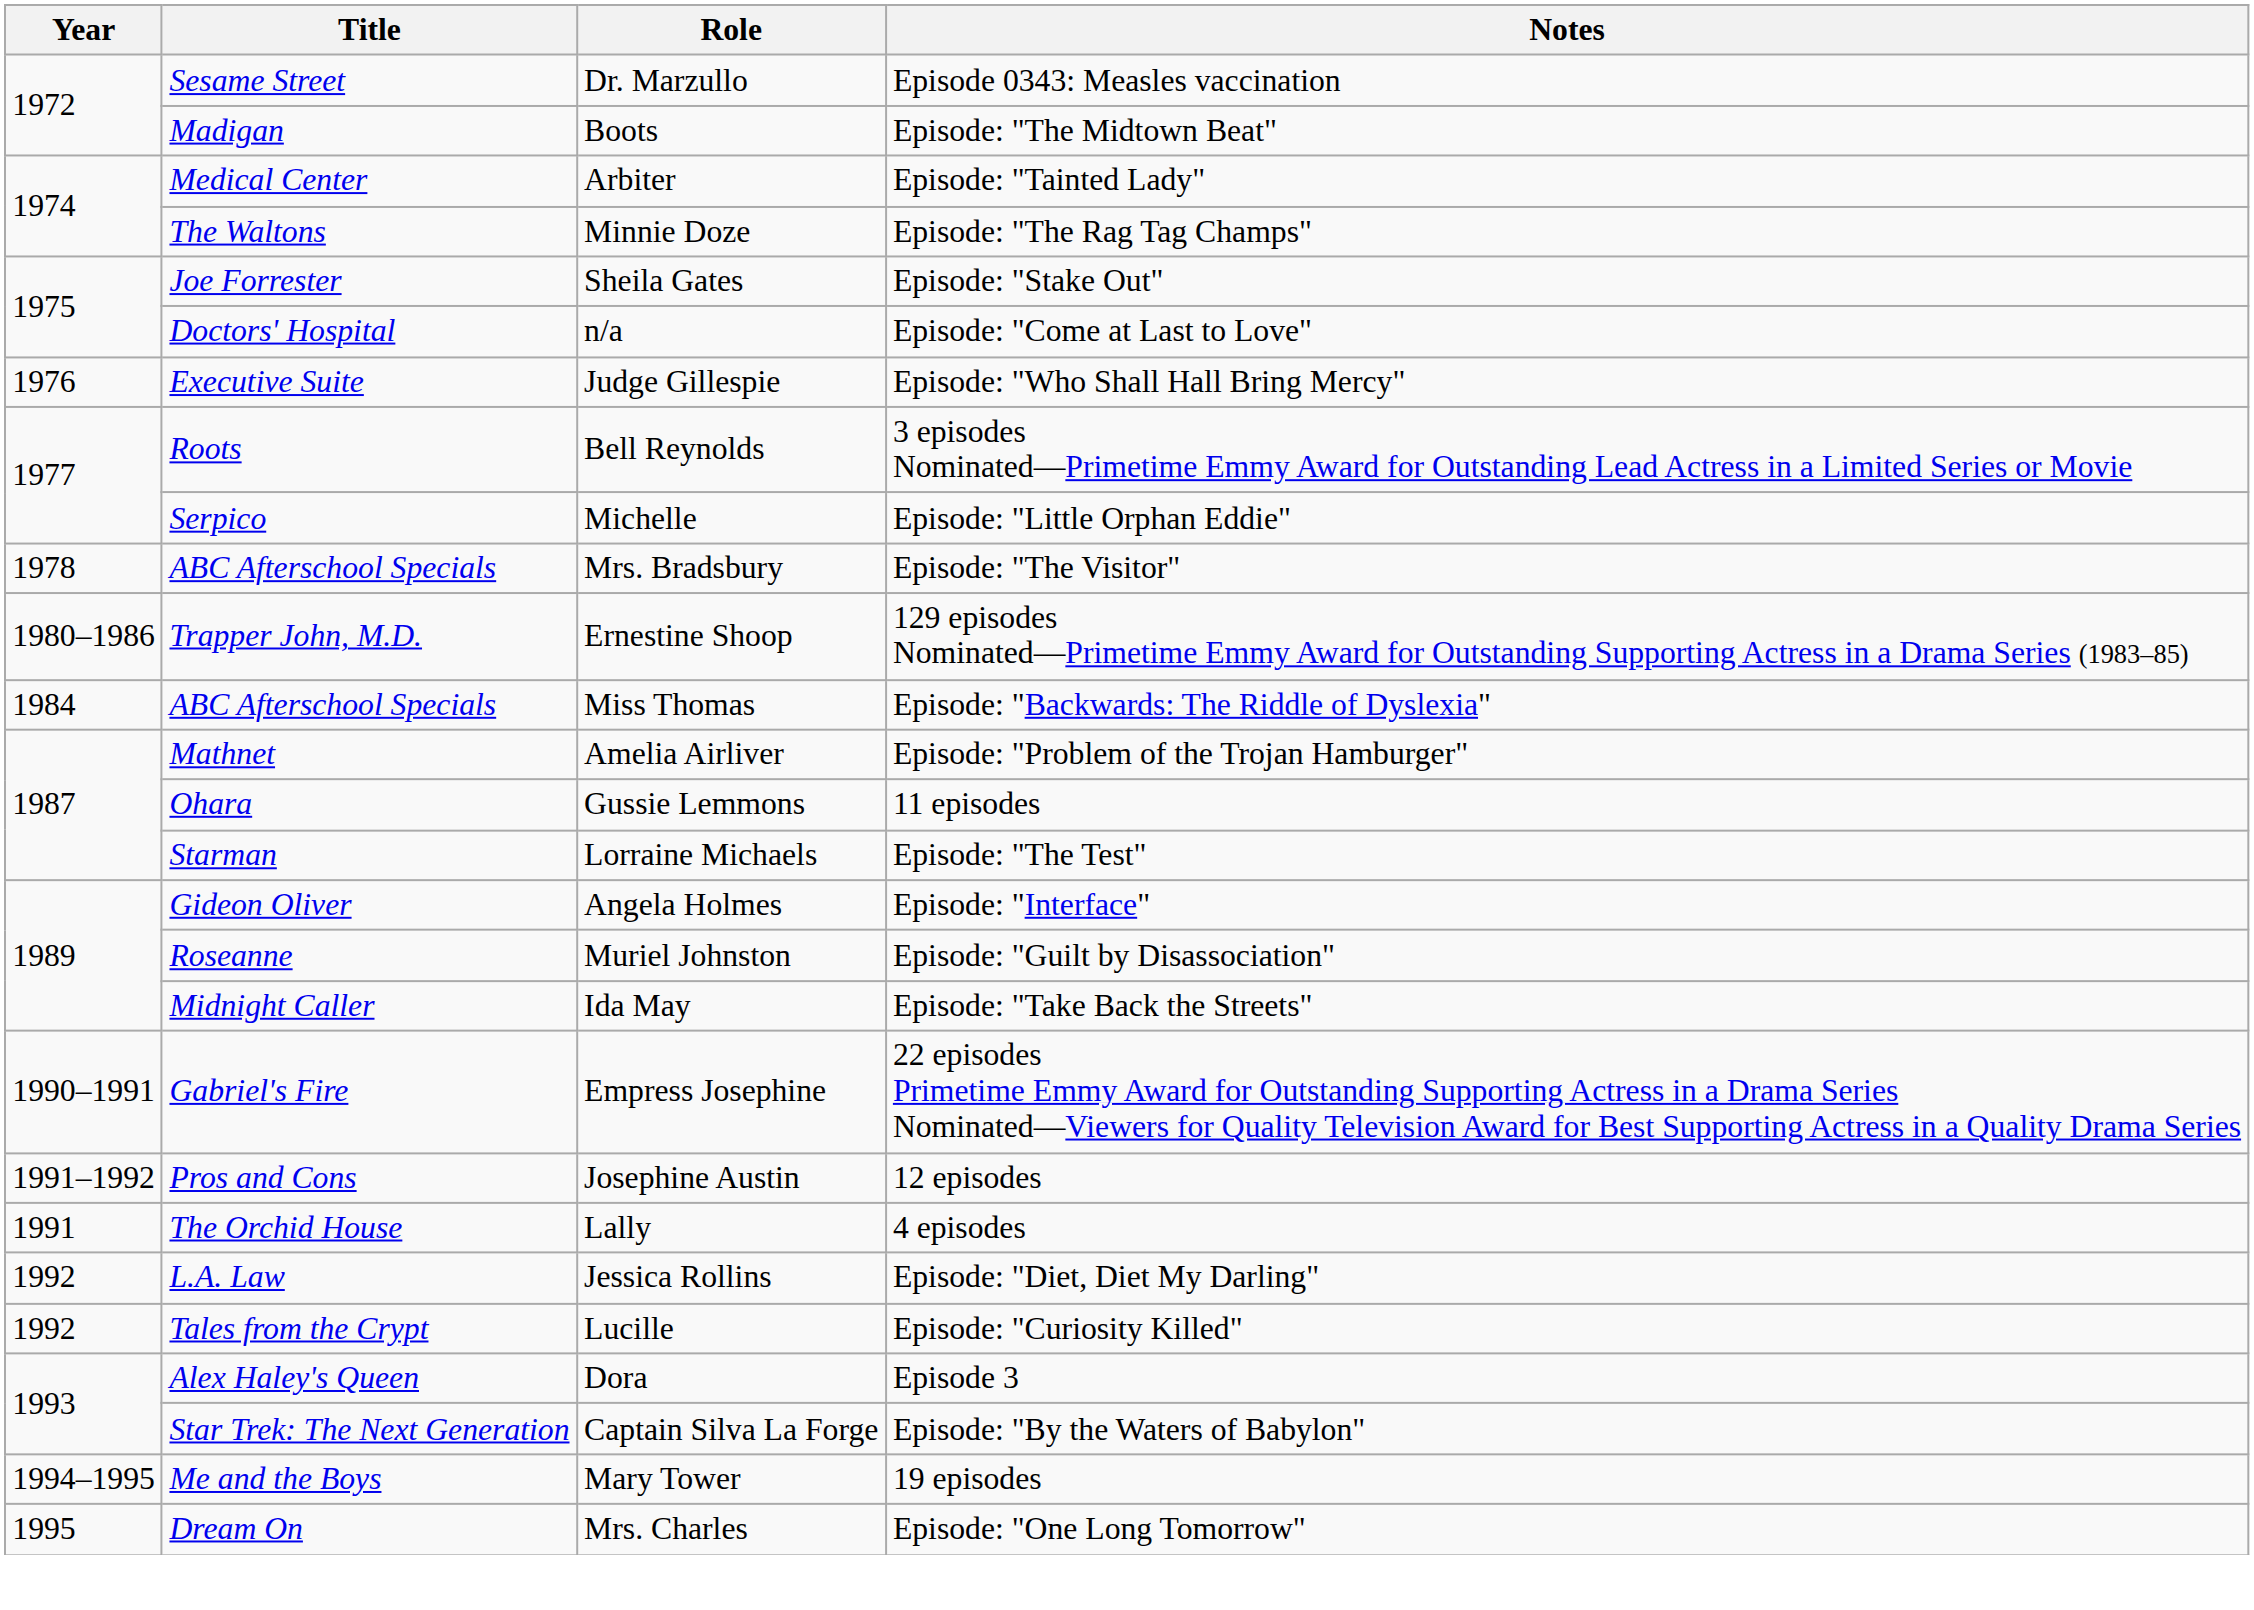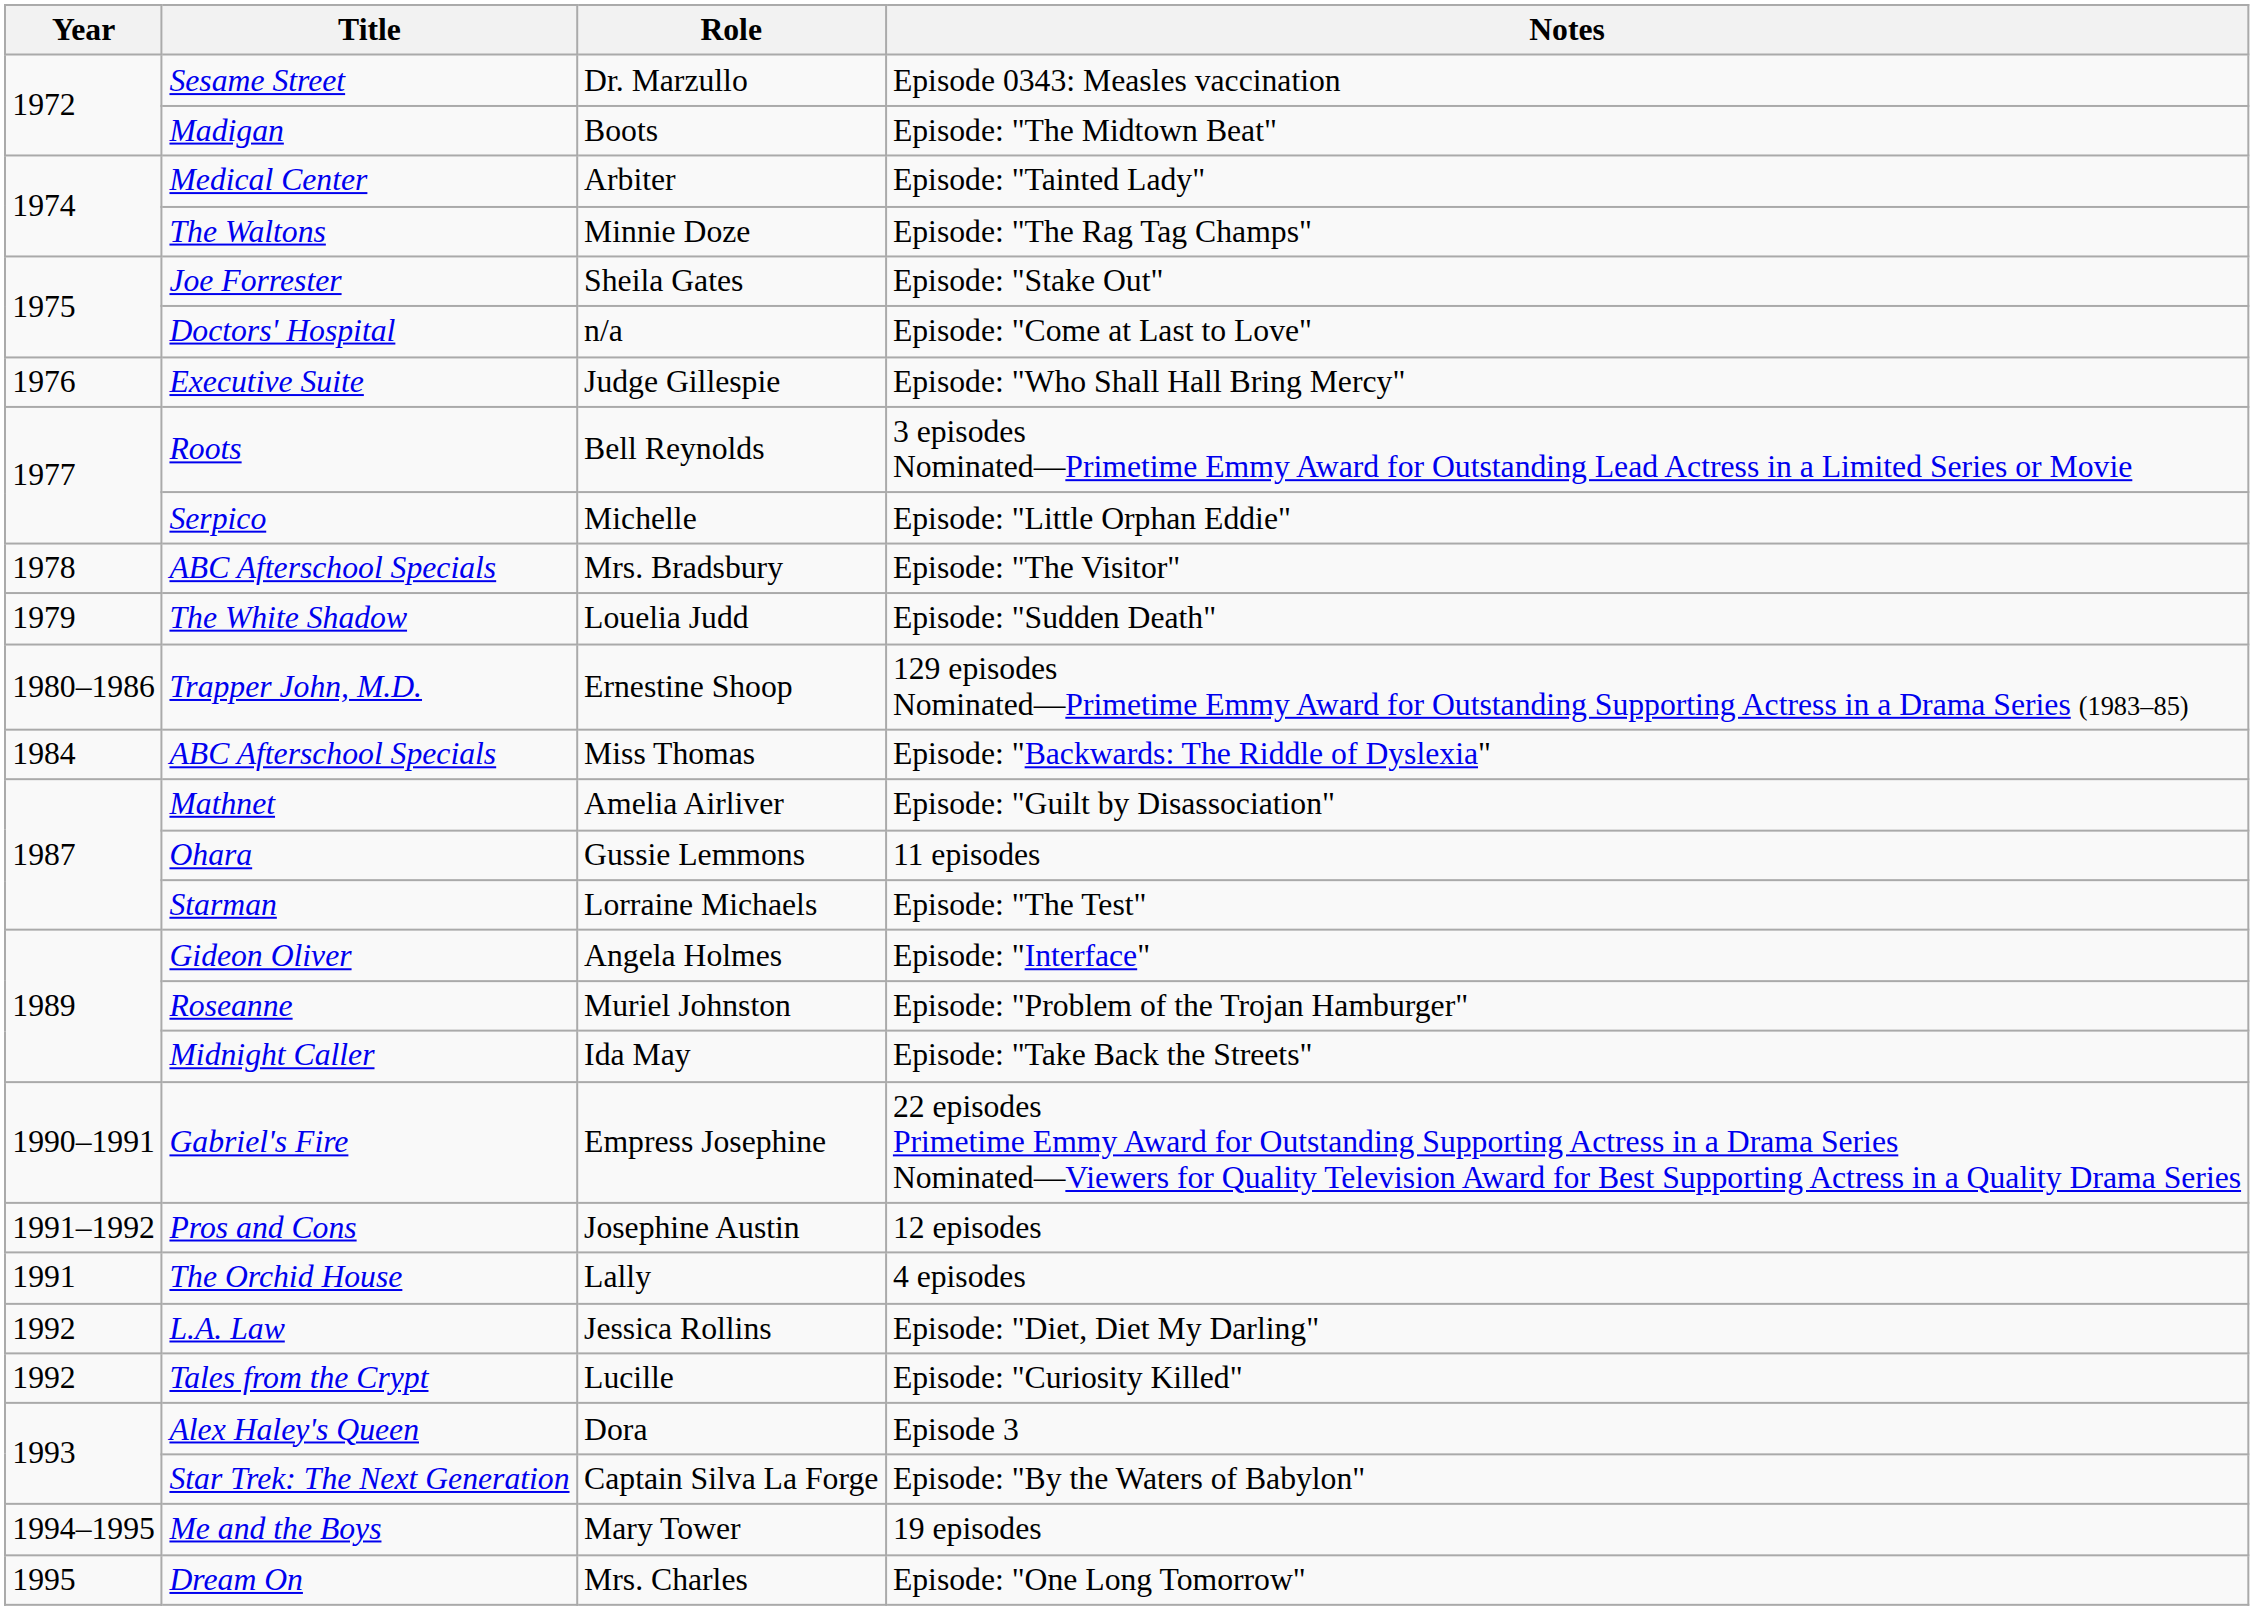+ row: 1979 | The White Shadow | Louelia Judd | Episode: "Sudden Death"
Amelia Airliver | Notes: Episode: "Problem of the Trojan Hamburger" -> Episode: "Guilt by Disassociation"
Muriel Johnston | Notes: Episode: "Guilt by Disassociation" -> Episode: "Problem of the Trojan Hamburger"
